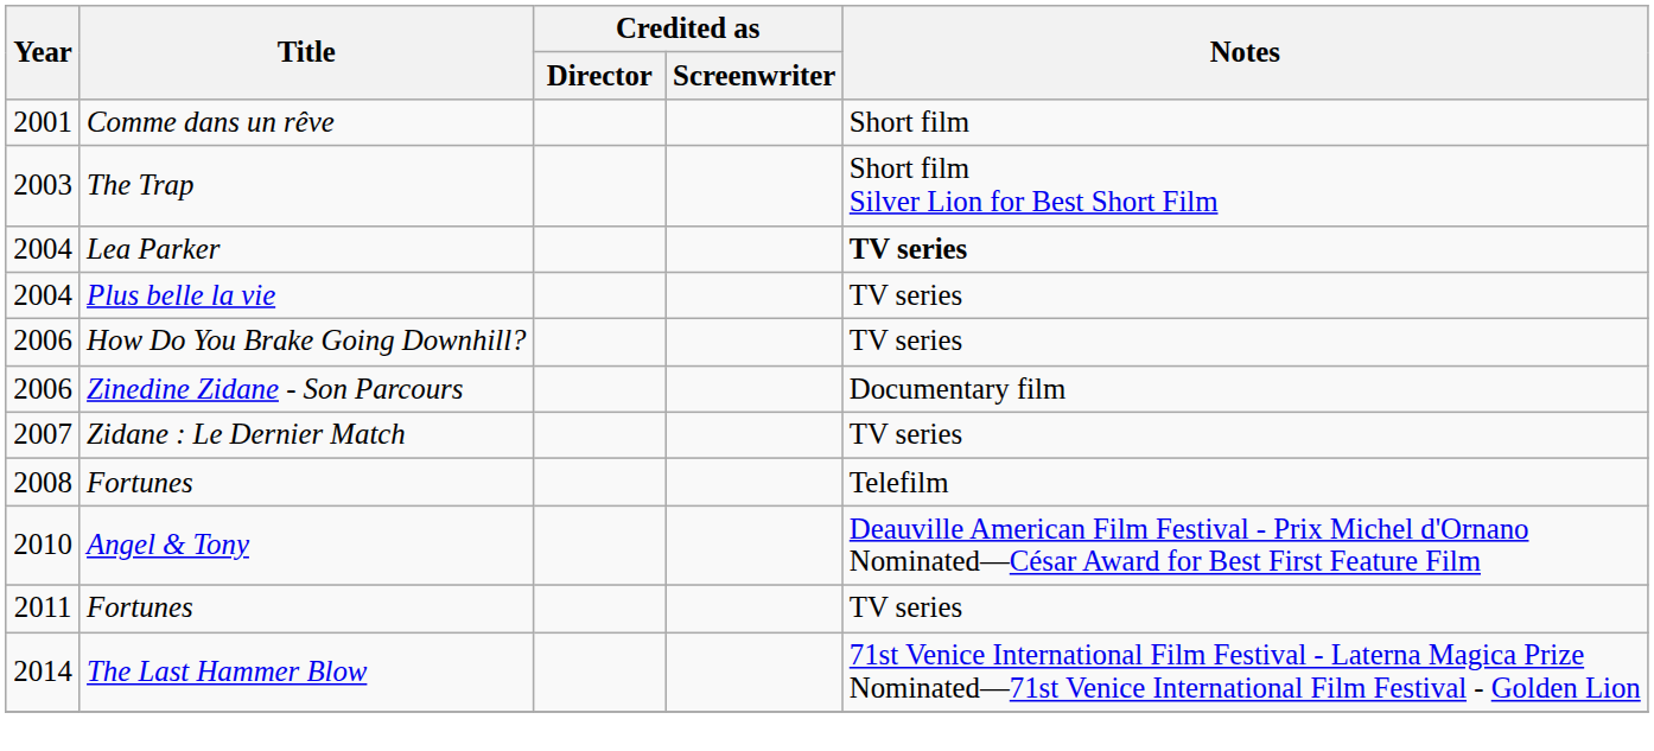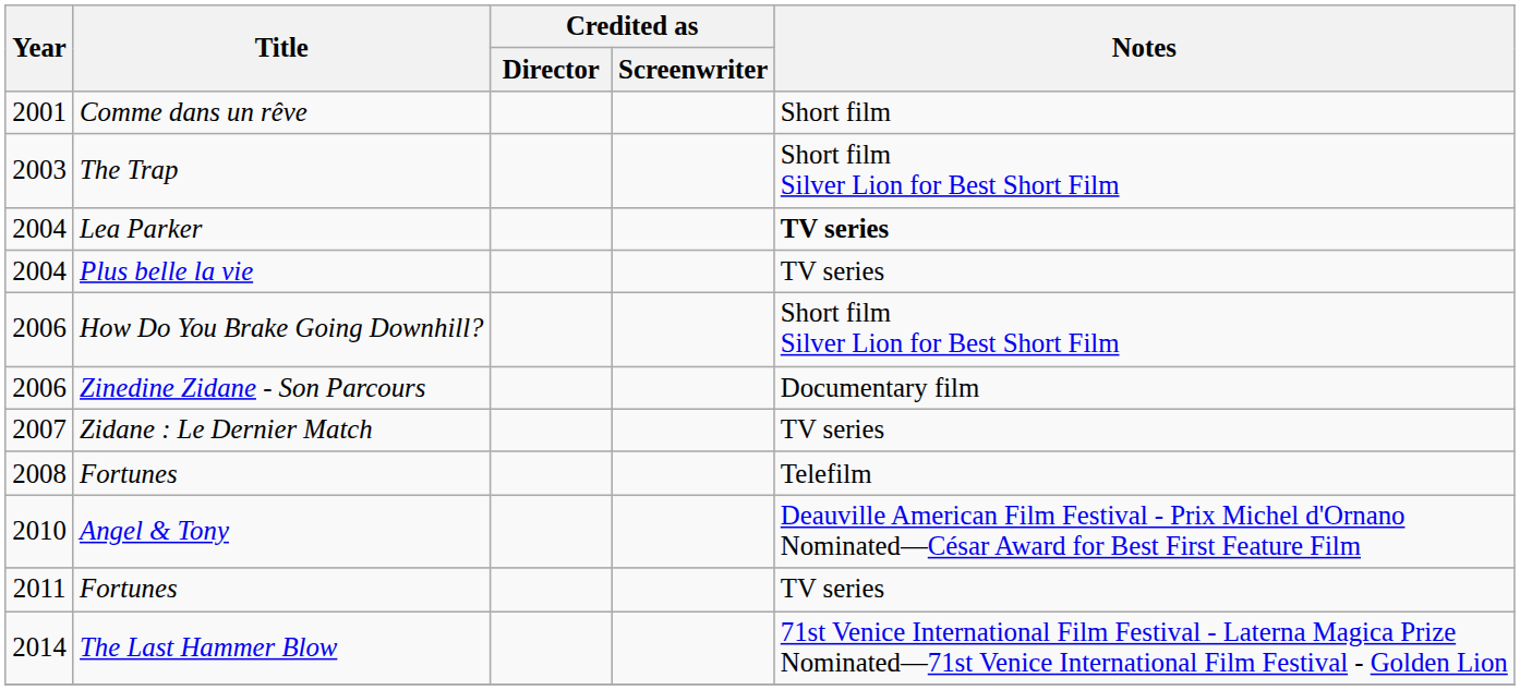How Do You Brake Going Downhill? | Notes: TV series -> Short film Silver Lion for Best Short Film
